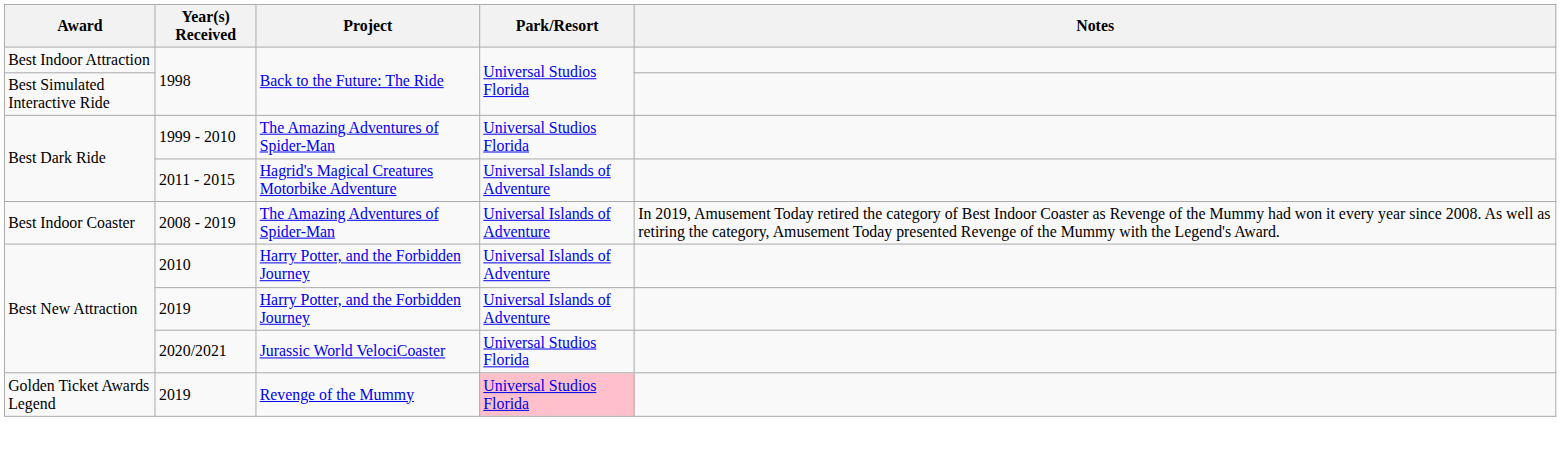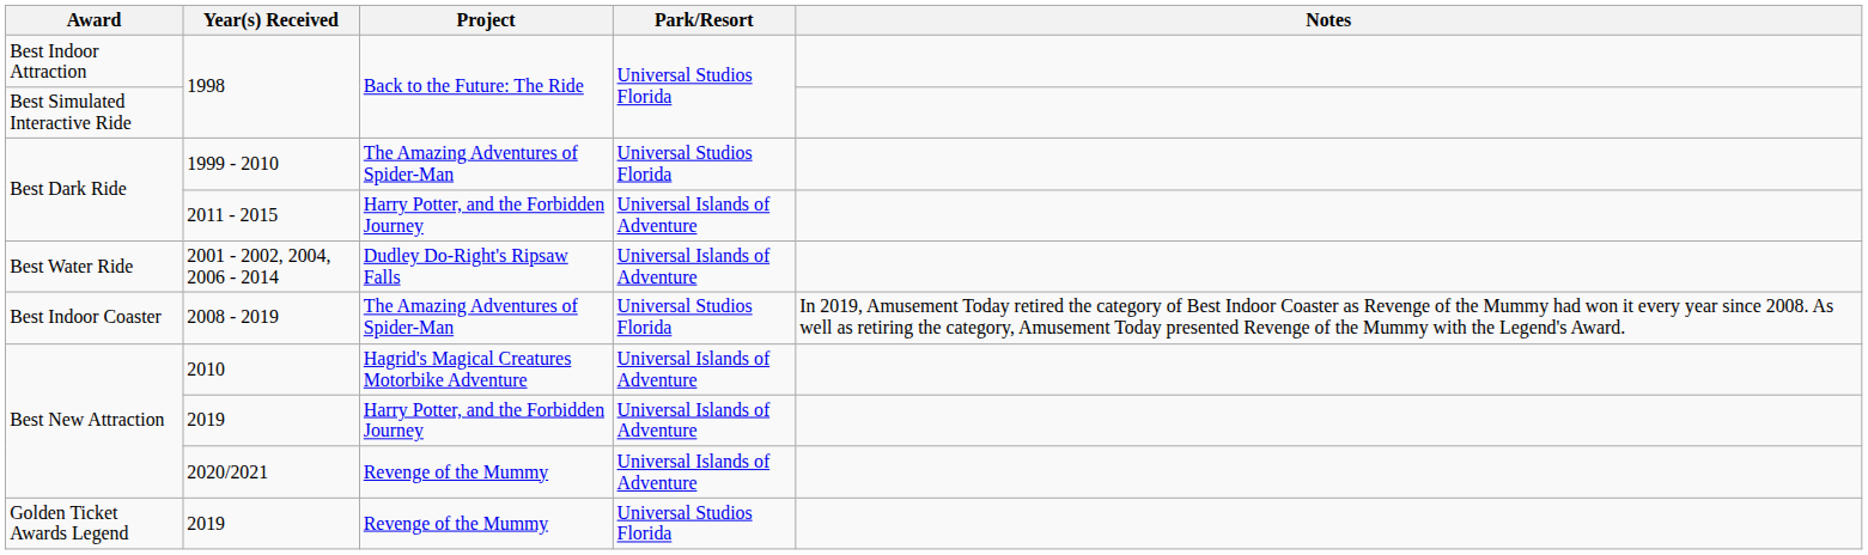2011 - 2015 | Project: Hagrid's Magical Creatures Motorbike Adventure -> Harry Potter, and the Forbidden Journey
+ row: Best Water Ride | 2001 - 2002, 2004, 2006 - 2014 | Dudley Do-Right's Ripsaw Falls | Universal Islands of Adventure
2008 - 2019 | Park/Resort: Universal Islands of Adventure -> Universal Studios Florida
2010 | Project: Harry Potter, and the Forbidden Journey -> Hagrid's Magical Creatures Motorbike Adventure
2020/2021 | Project: Jurassic World VelociCoaster -> Revenge of the Mummy
2020/2021 | Park/Resort: Universal Studios Florida -> Universal Islands of Adventure
Golden Ticket Awards Legend / 2019 | Park/Resort: pink background -> no background
